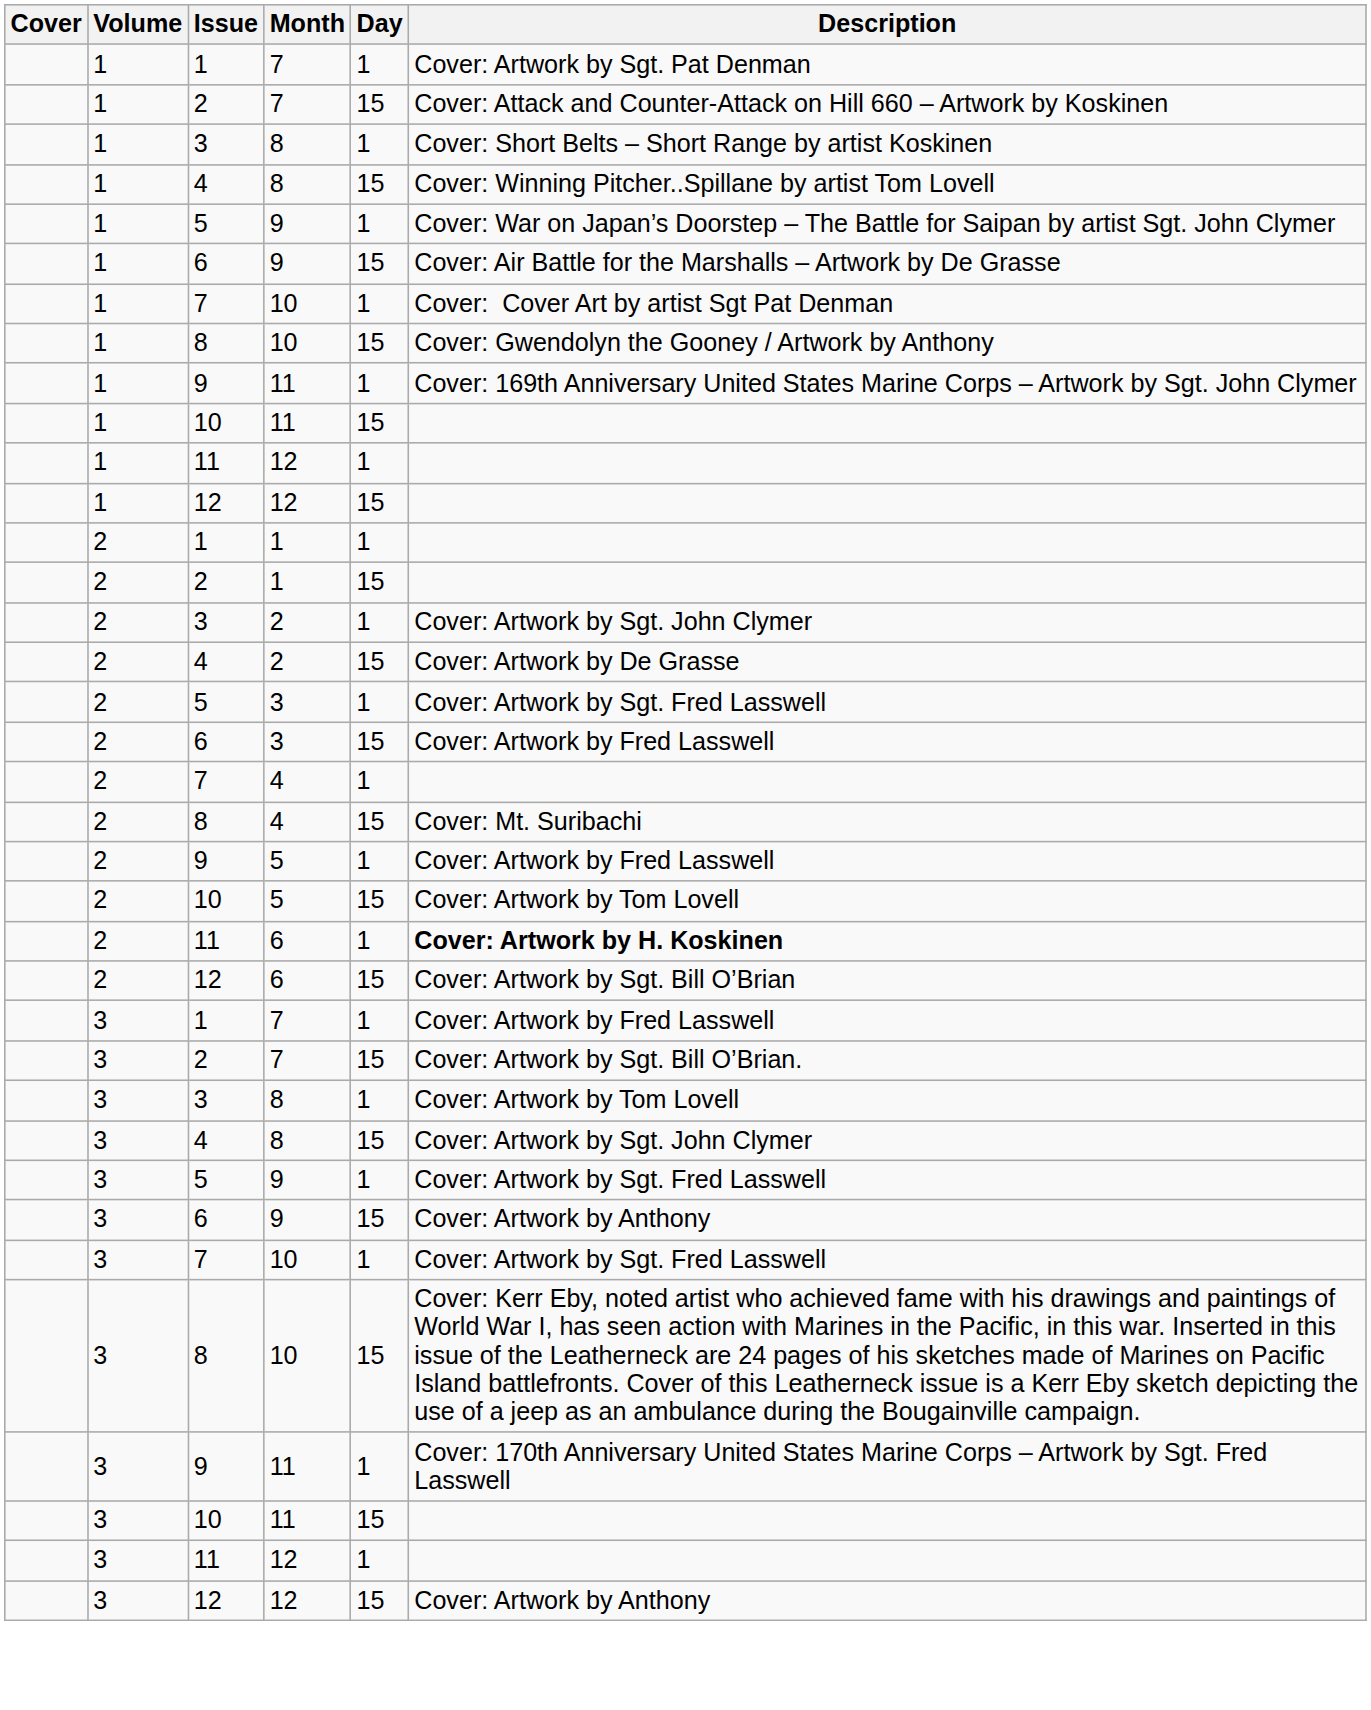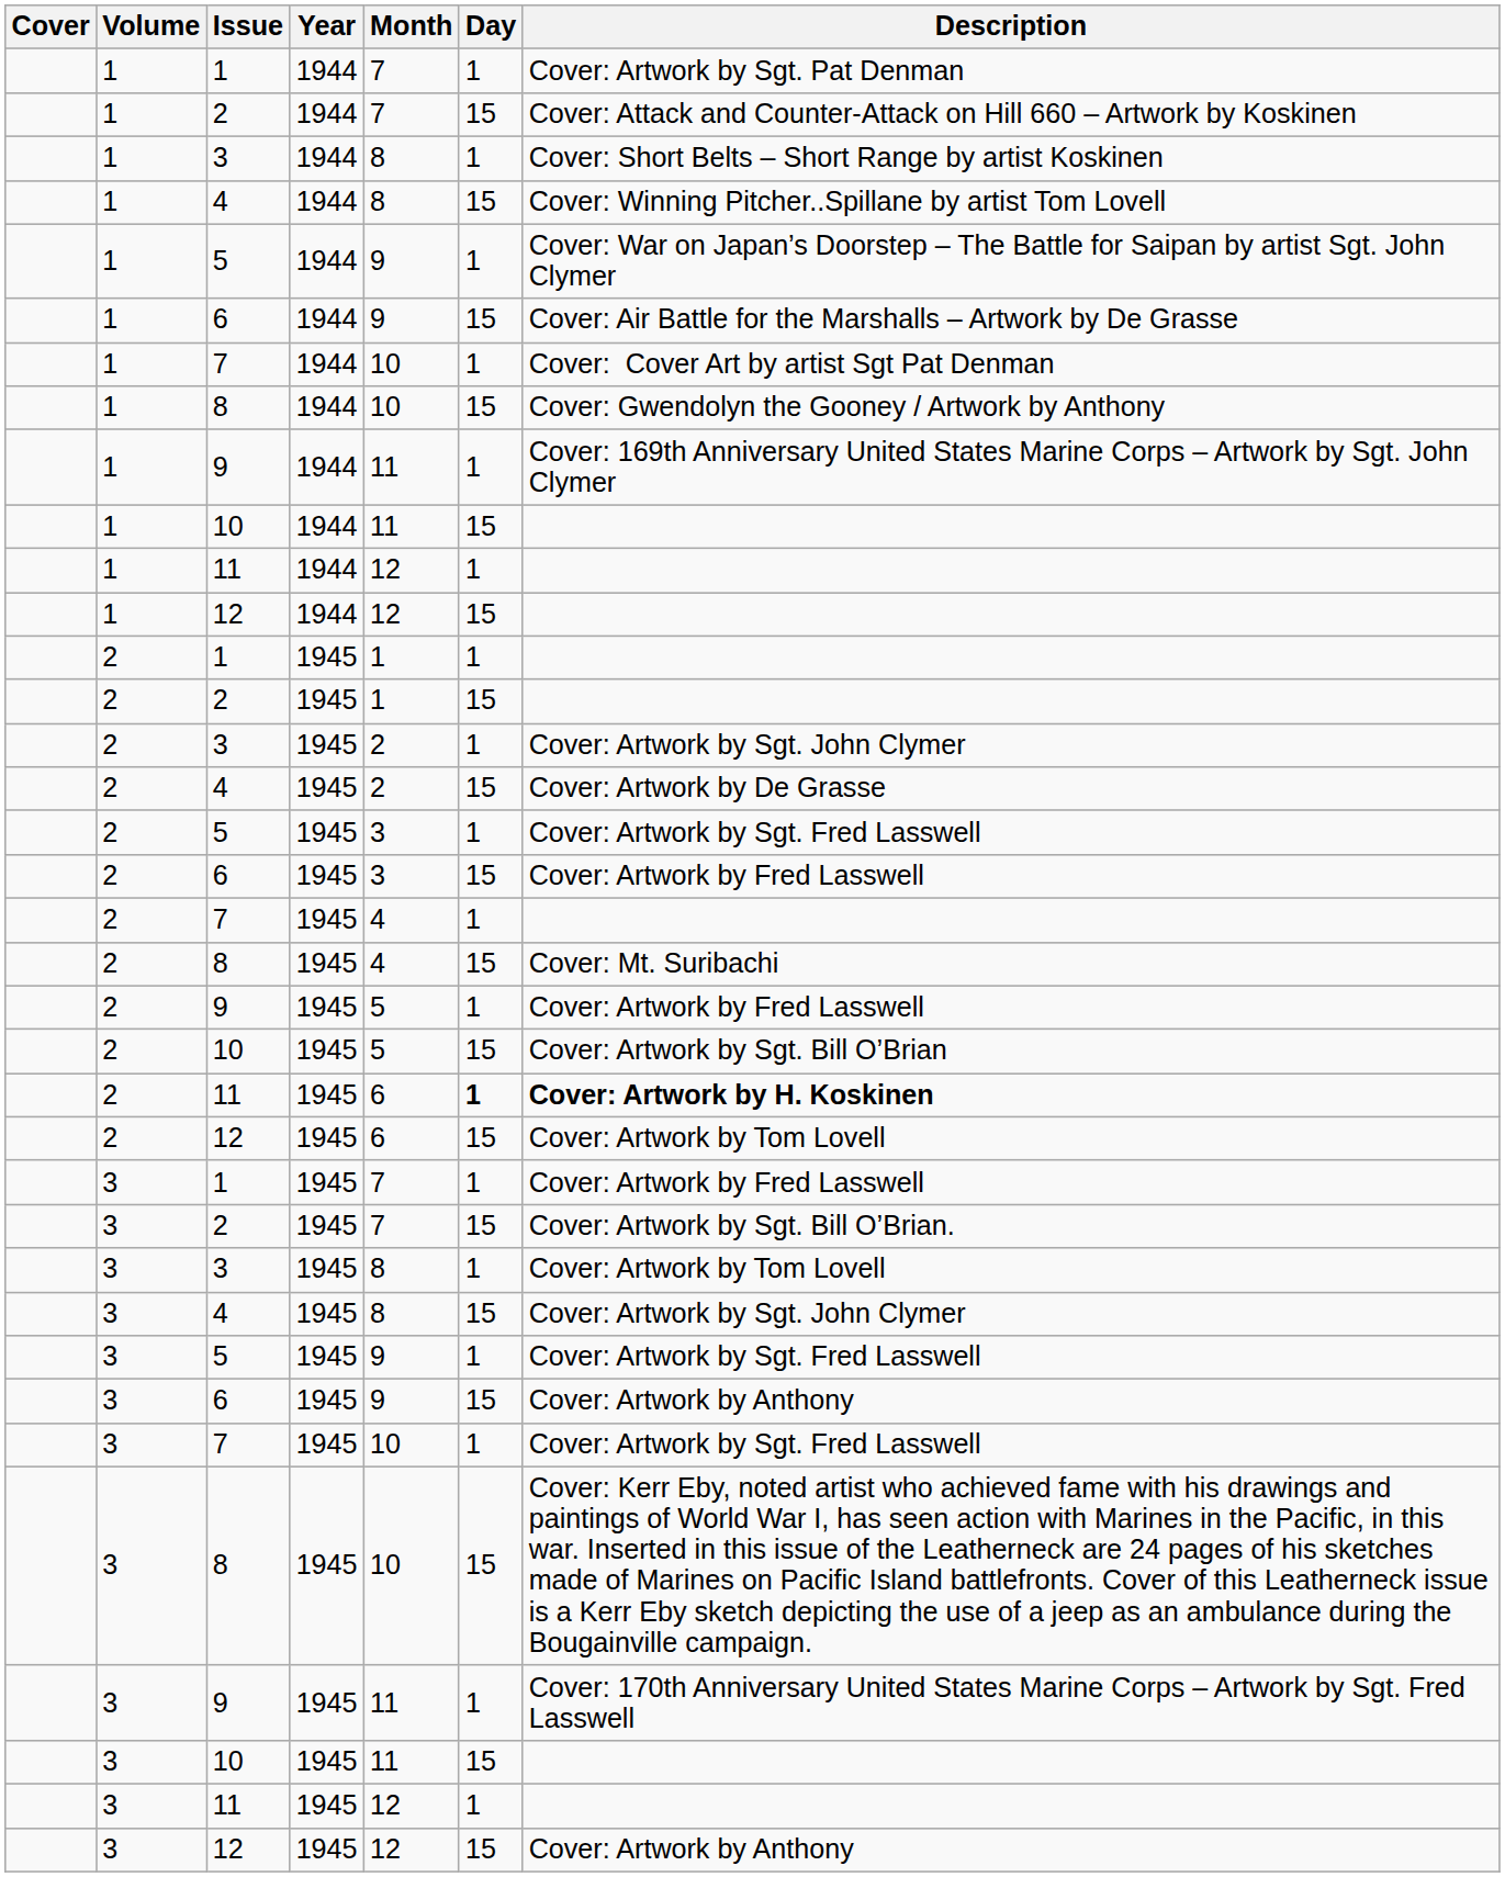+ column: Year | 1944 | 1944 | 1944 | 1944 | 1944 | 1944 | 1944 | 1944 | 1944 | 1944 | 1944 | 1944 | 1945 | 1945 | 1945 | 1945 | 1945 | 1945 | 1945 | 1945 | 1945 | 1945 | 1945 | 1945 | 1945 | 1945 | 1945 | 1945 | 1945 | 1945 | 1945 | 1945 | 1945 | 1945 | 1945 | 1945
2 / 10 | Description: Cover: Artwork by Tom Lovell -> Cover: Artwork by Sgt. Bill O’Brian
2 / 11 | Day: normal -> bold
2 / 12 | Description: Cover: Artwork by Sgt. Bill O’Brian -> Cover: Artwork by Tom Lovell
